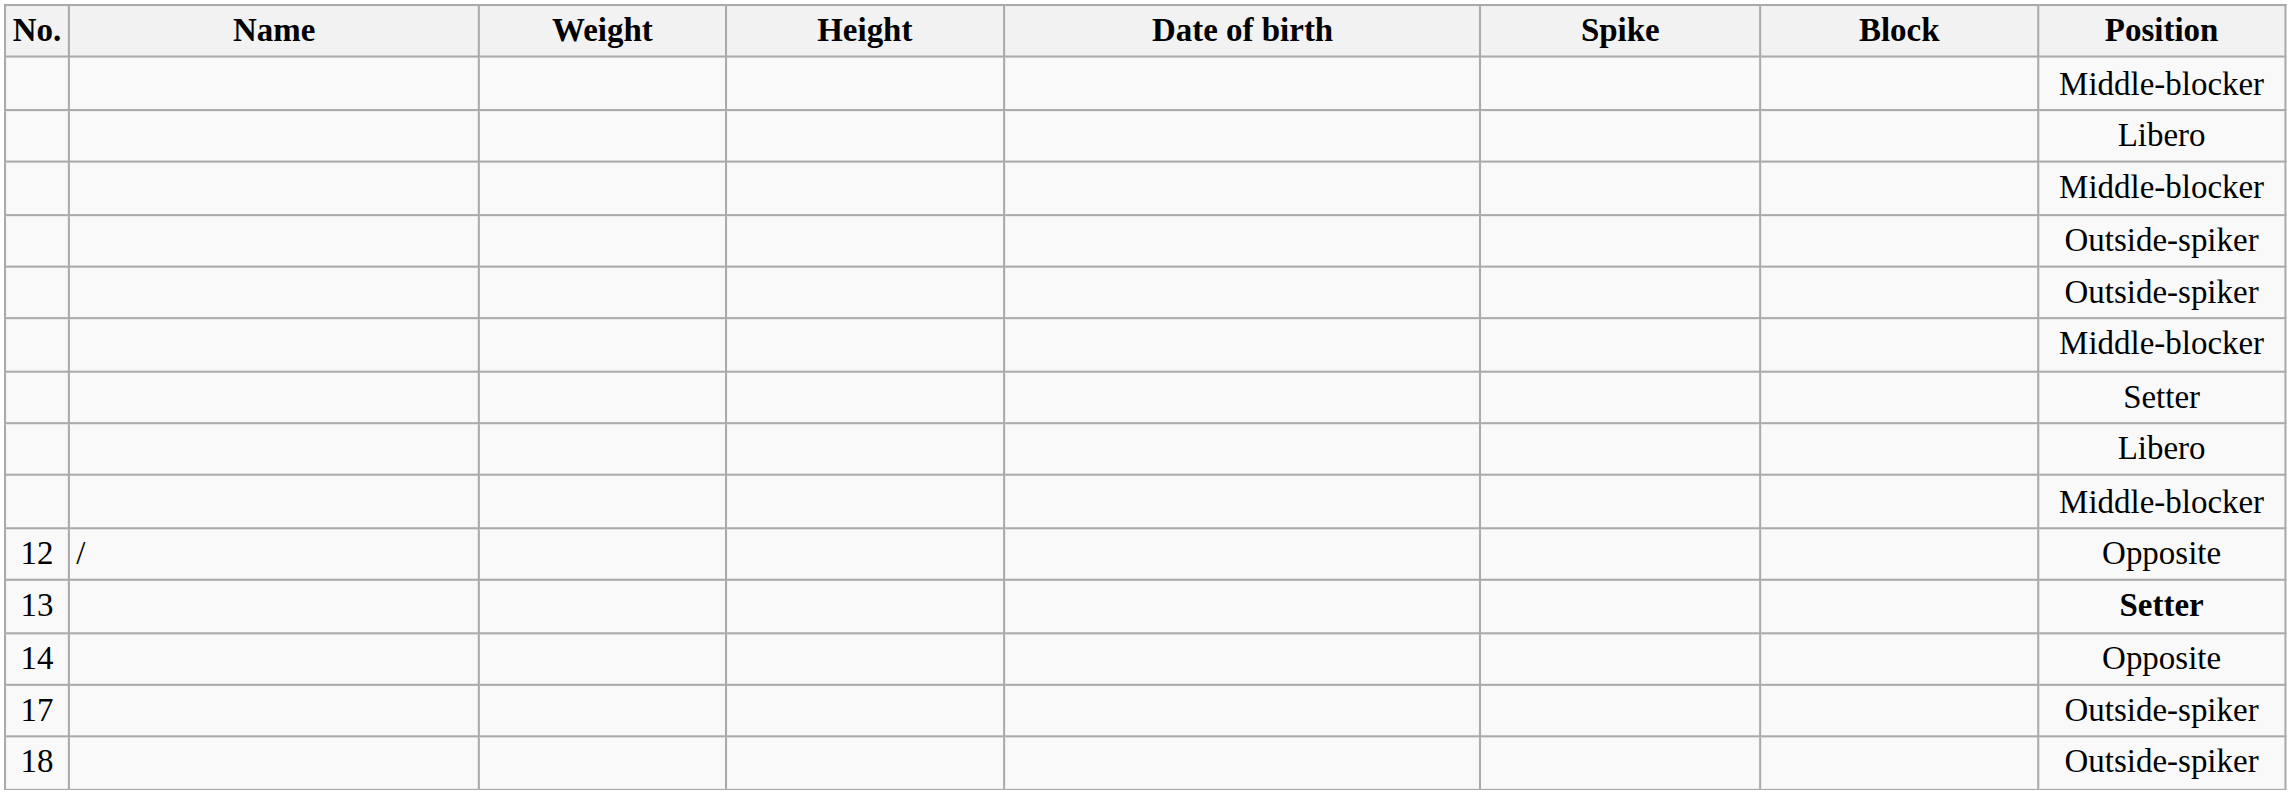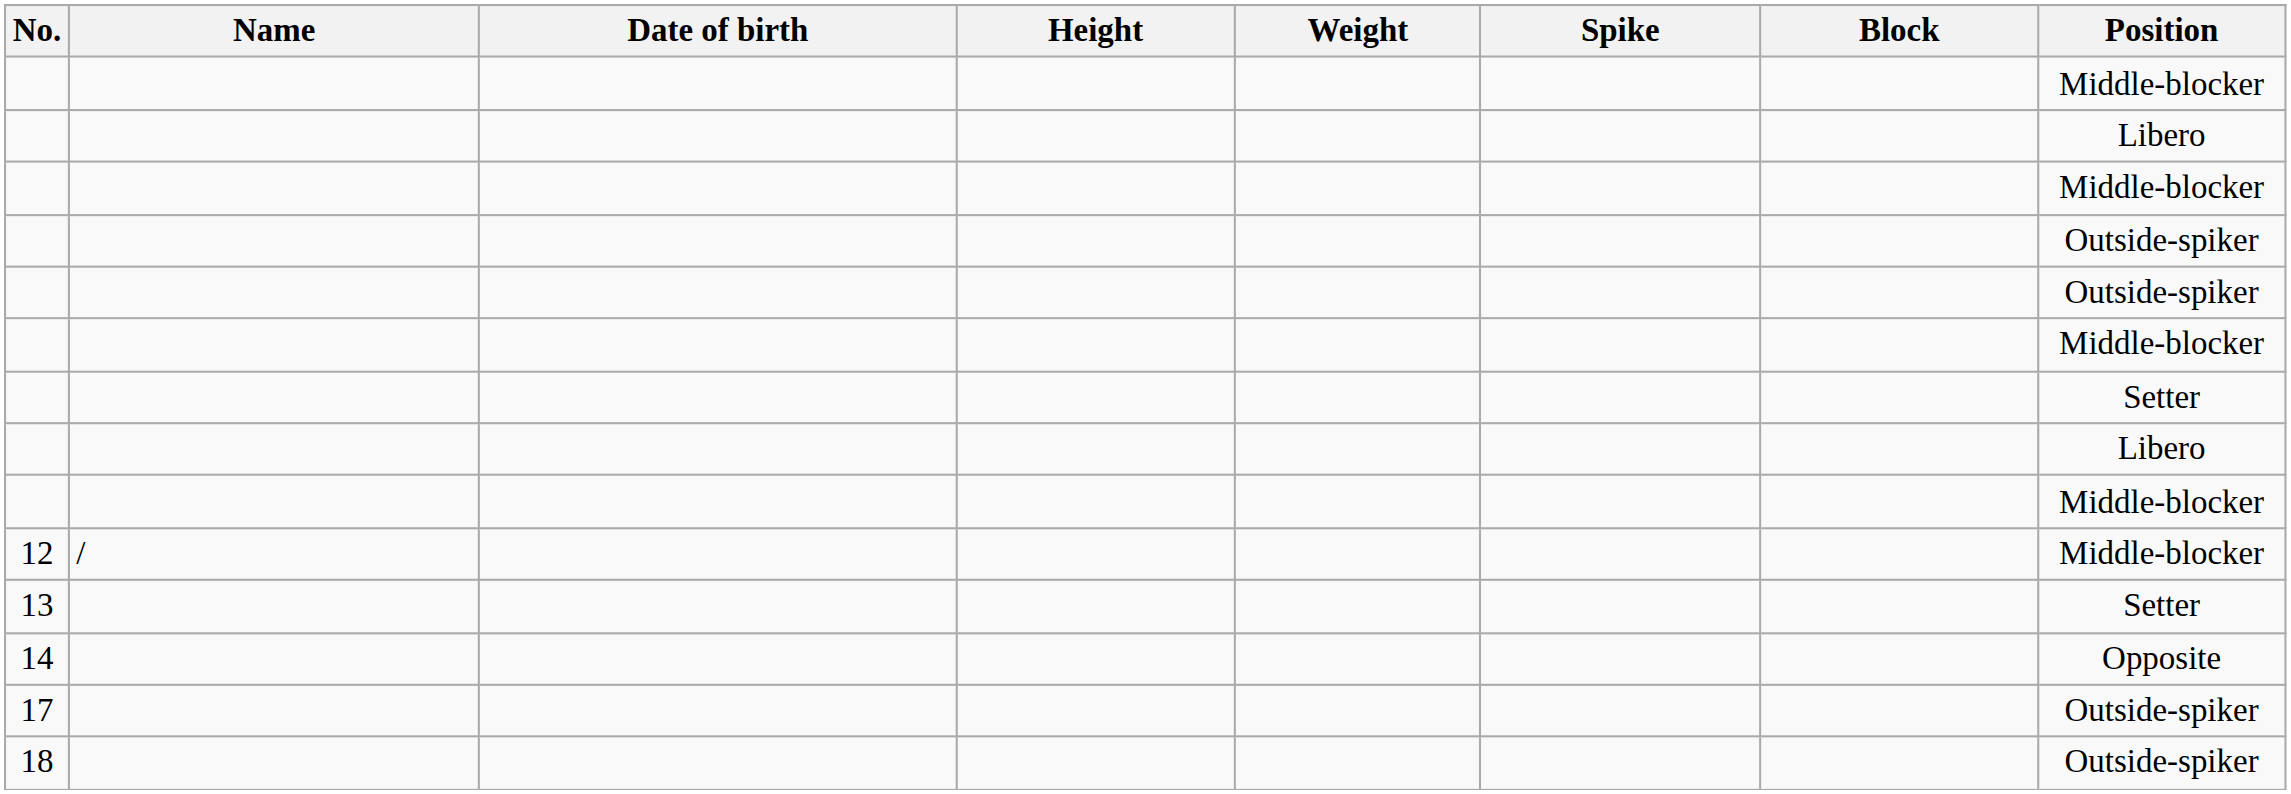columns swapped: Date of birth <-> Weight
12 | Position: Opposite -> Middle-blocker
13 | Position: bold -> normal
